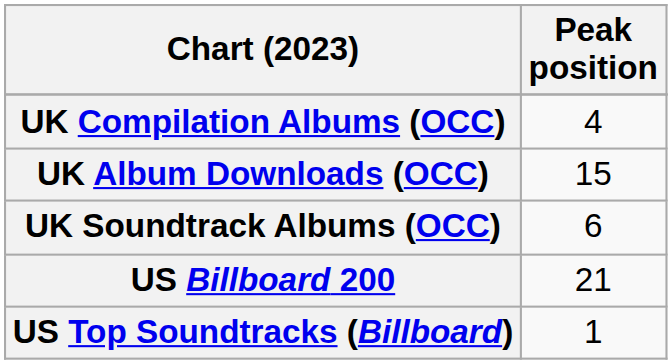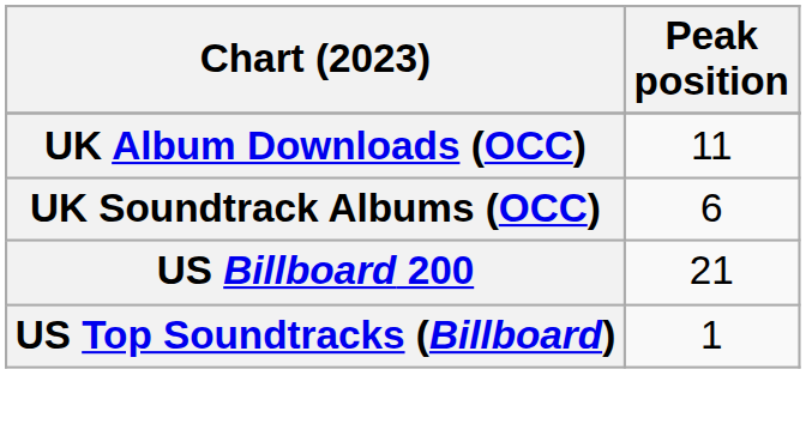- row: UK Compilation Albums (OCC) | 4
UK Album Downloads (OCC) | Peak position: 15 -> 11
